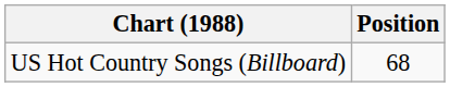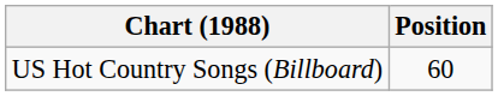US Hot Country Songs (Billboard) | Position: 68 -> 60
